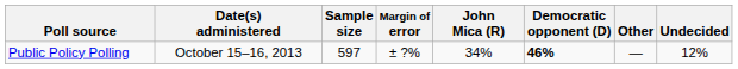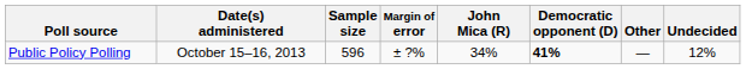Public Policy Polling | Sample size: 597 -> 596
Public Policy Polling | Democratic opponent (D): 46% -> 41%
